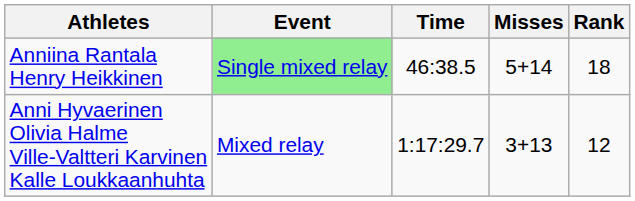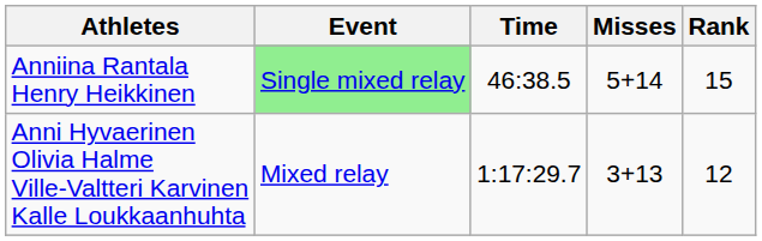Anniina Rantala Henry Heikkinen | Rank: 18 -> 15
